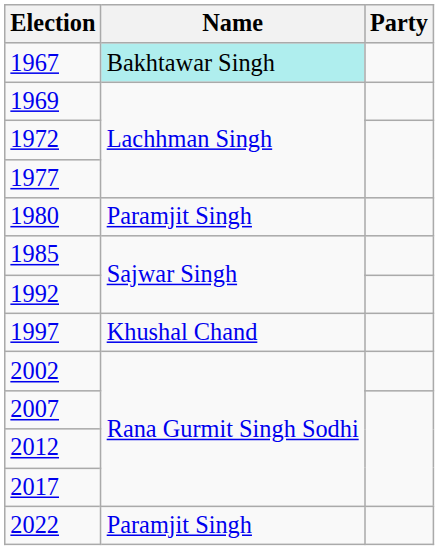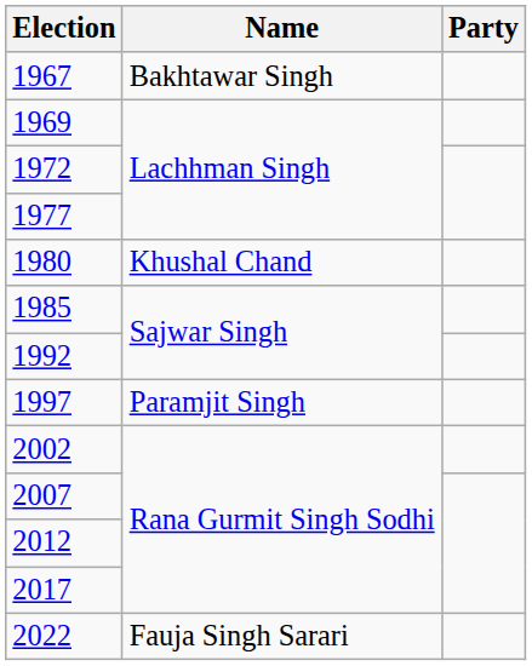1967 | Name: paleturquoise background -> no background
1980 | Name: Paramjit Singh -> Khushal Chand
1997 | Name: Khushal Chand -> Paramjit Singh
2022 | Name: Paramjit Singh -> Fauja Singh Sarari
